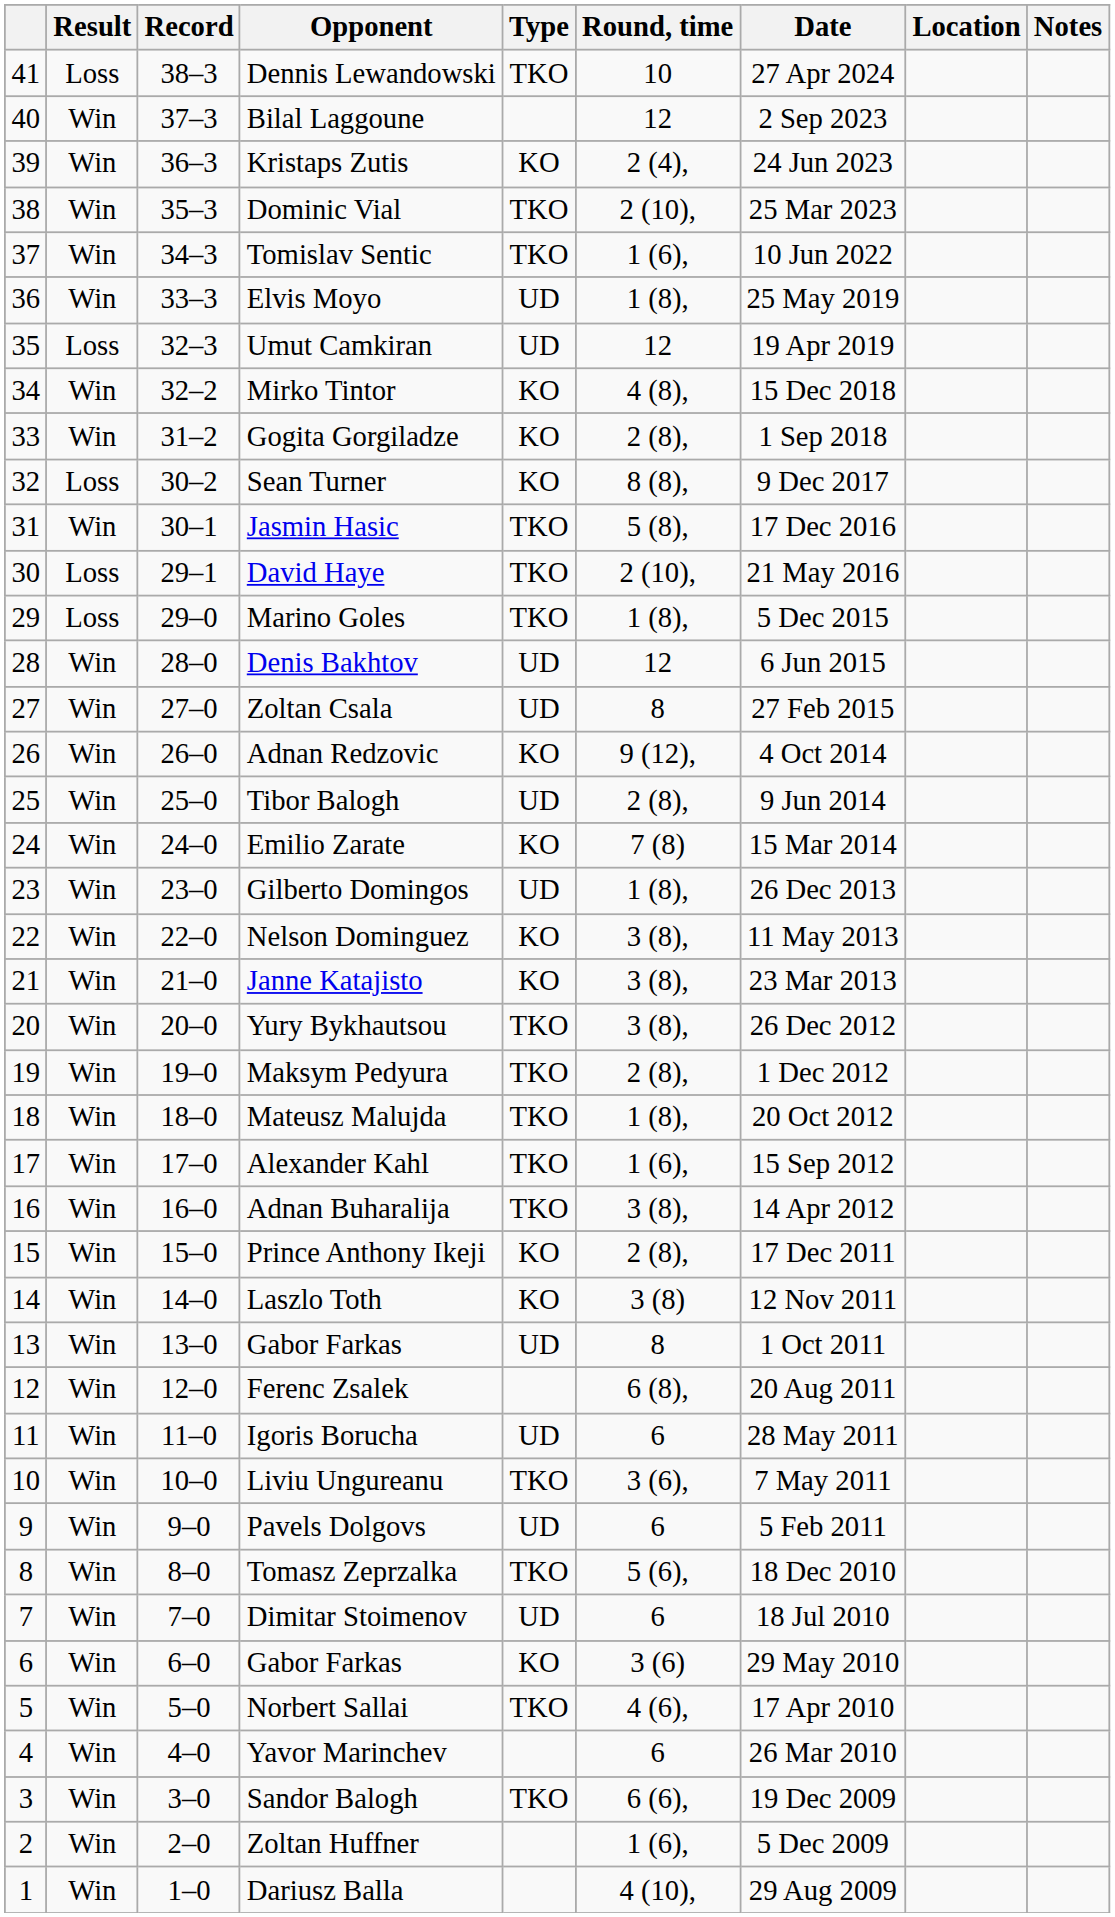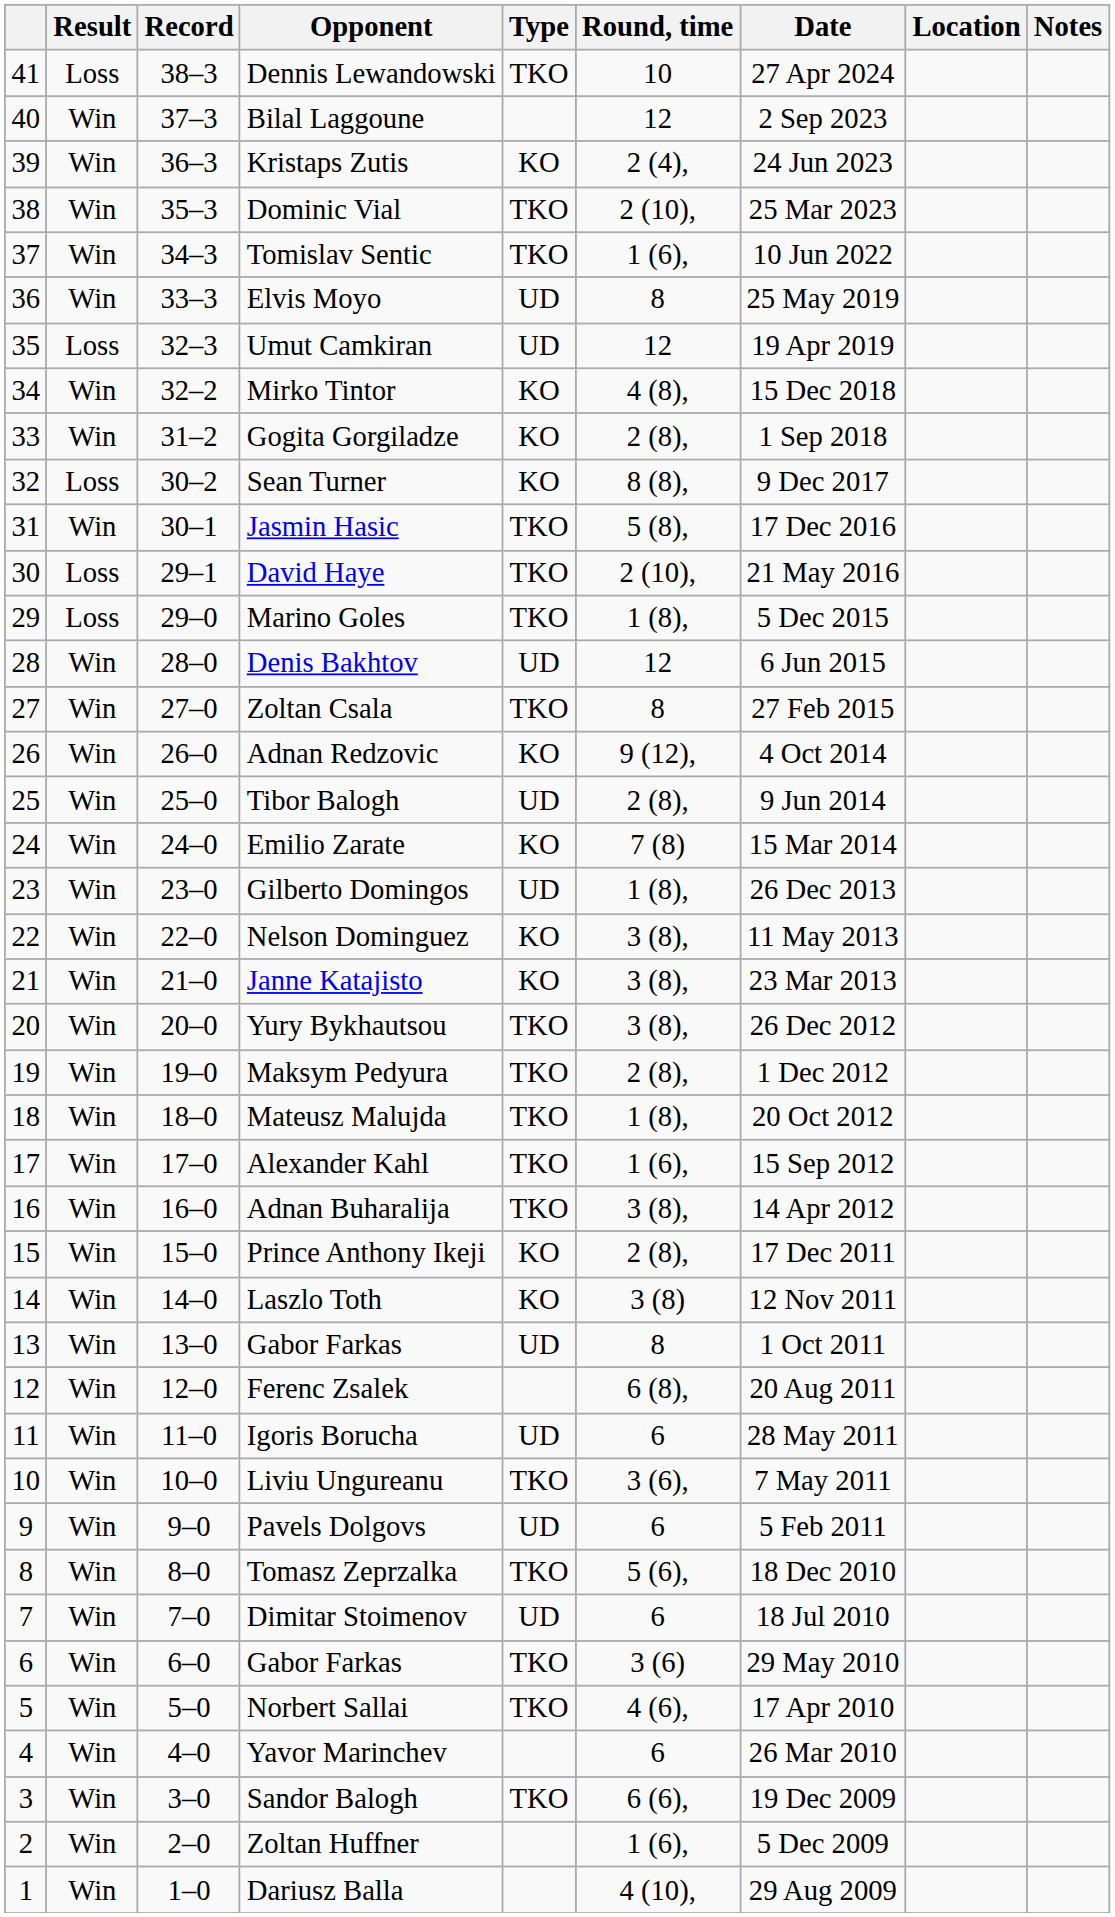Elvis Moyo | Round, time: 1 (8), -> 8
Zoltan Csala | Type: UD -> TKO
6 / Gabor Farkas | Type: KO -> TKO
